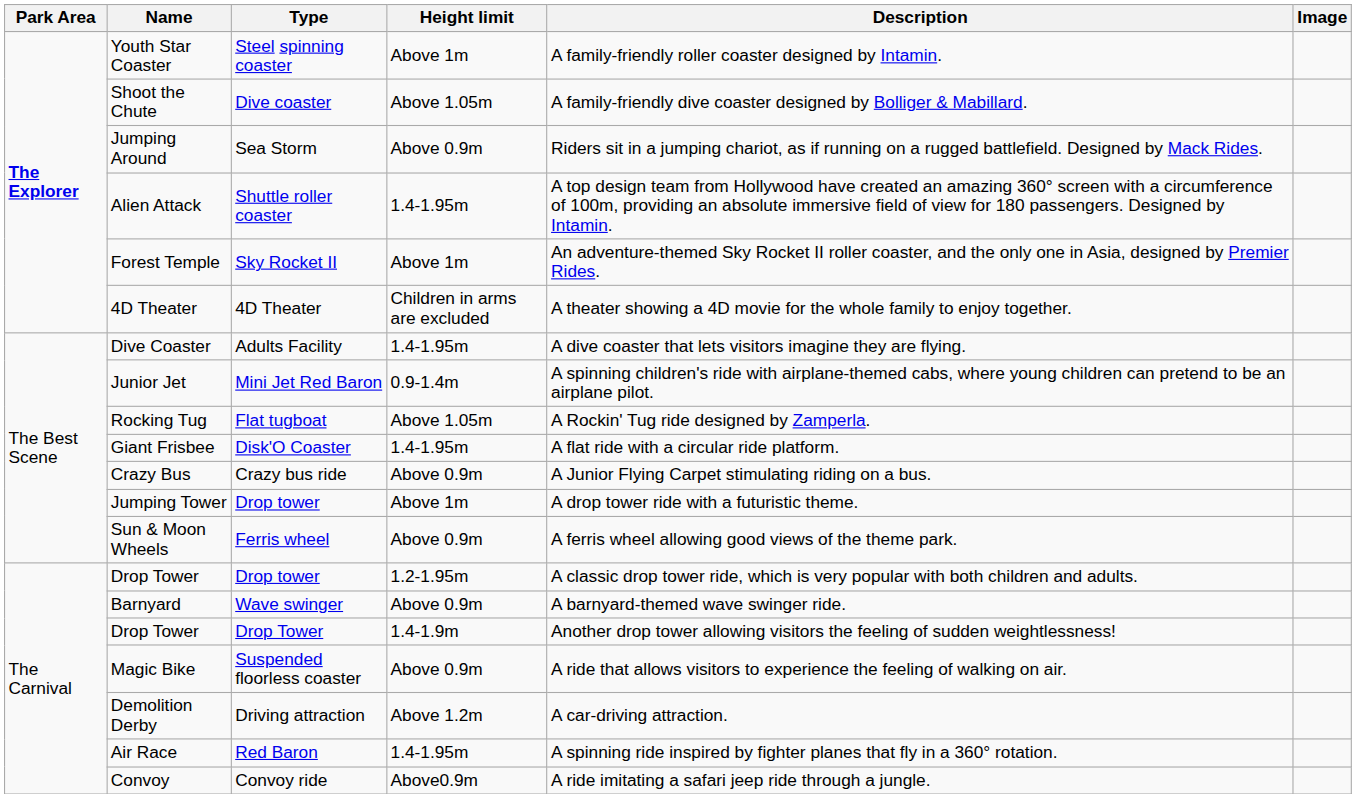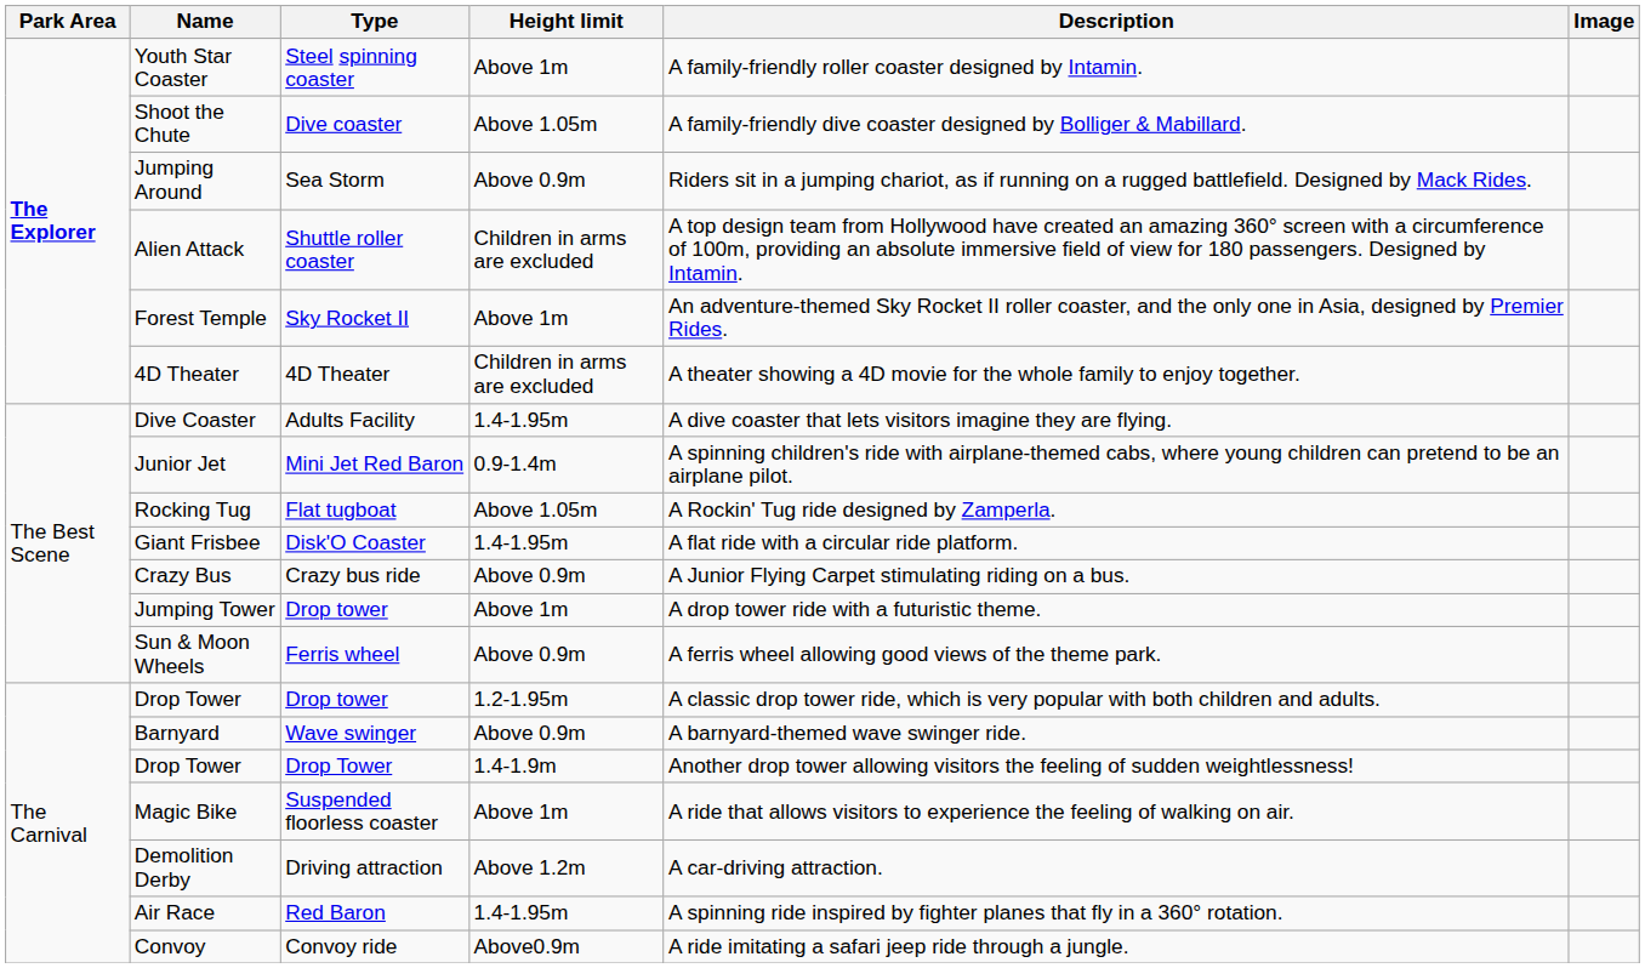Alien Attack | Height limit: 1.4-1.95m -> Children in arms are excluded
Magic Bike | Height limit: Above 0.9m -> Above 1m
